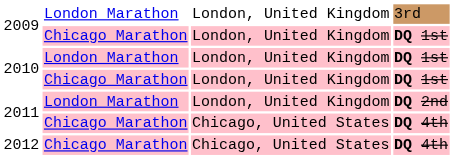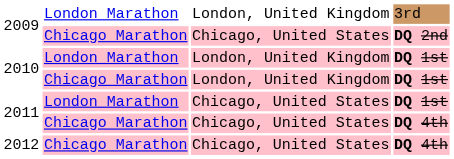2009 / Chicago Marathon | column 3: London, United Kingdom -> Chicago, United States
2009 / Chicago Marathon | column 4: DQ 1st -> DQ 2nd
2011 / London Marathon | column 3: London, United Kingdom -> Chicago, United States
2011 / London Marathon | column 4: DQ 2nd -> DQ 1st
